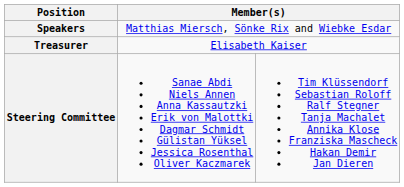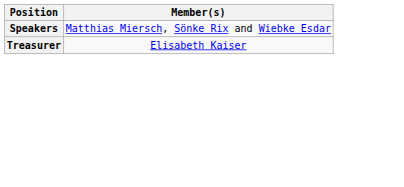- row: Steering Committee | Sanae Abdi Niels Annen Anna Kassautzki Erik von Malottki Dagmar Schmidt Gülistan Yüksel Jessica Rosenthal Oliver Kaczmarek | Tim Klüssendorf Sebastian Roloff Ralf Stegner Tanja Machalet Annika Klose Franziska Mascheck Hakan Demir Jan Dieren
